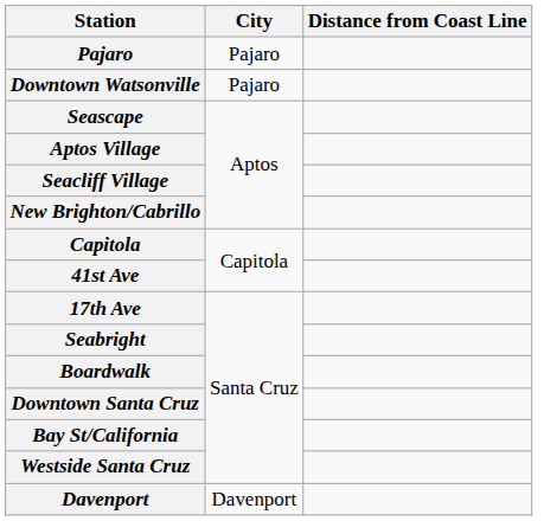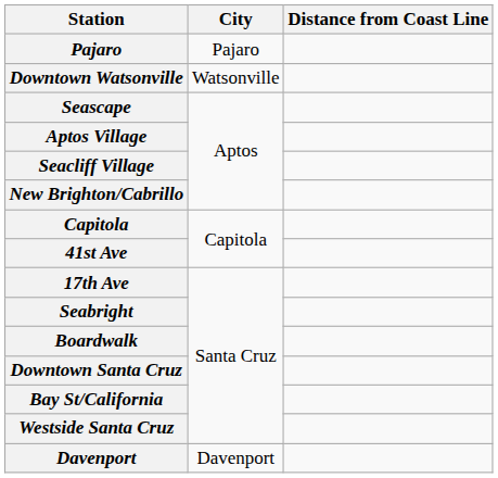Downtown Watsonville | City: Pajaro -> Watsonville
